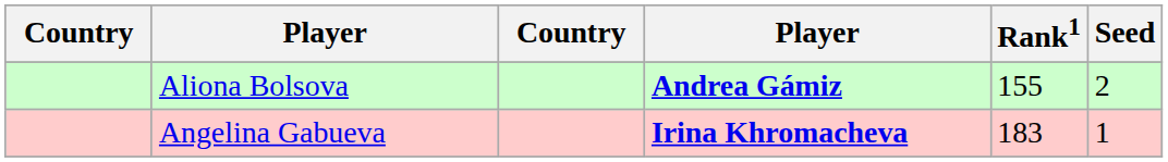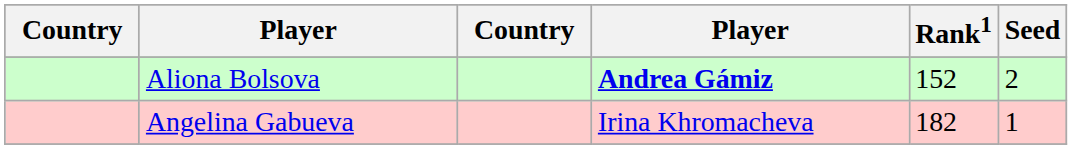Aliona Bolsova | Rank1: 155 -> 152
Angelina Gabueva | column 4: bold -> normal
Angelina Gabueva | Rank1: 183 -> 182
